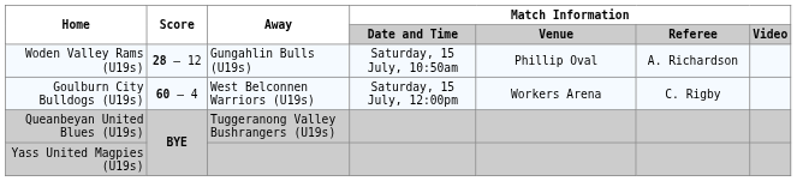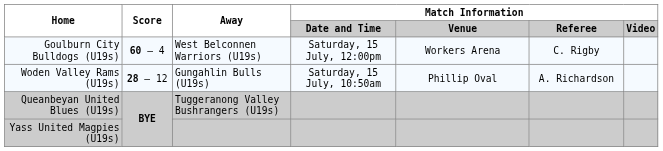rows swapped: Woden Valley Rams (U19s) <-> Goulburn City Bulldogs (U19s)
